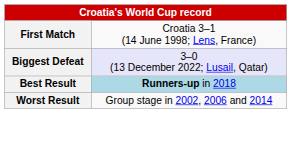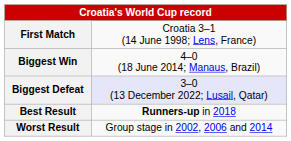+ row: Biggest Win | 4–0 (18 June 2014; Manaus, Brazil)
Best Result | column 2: lightblue background -> no background
